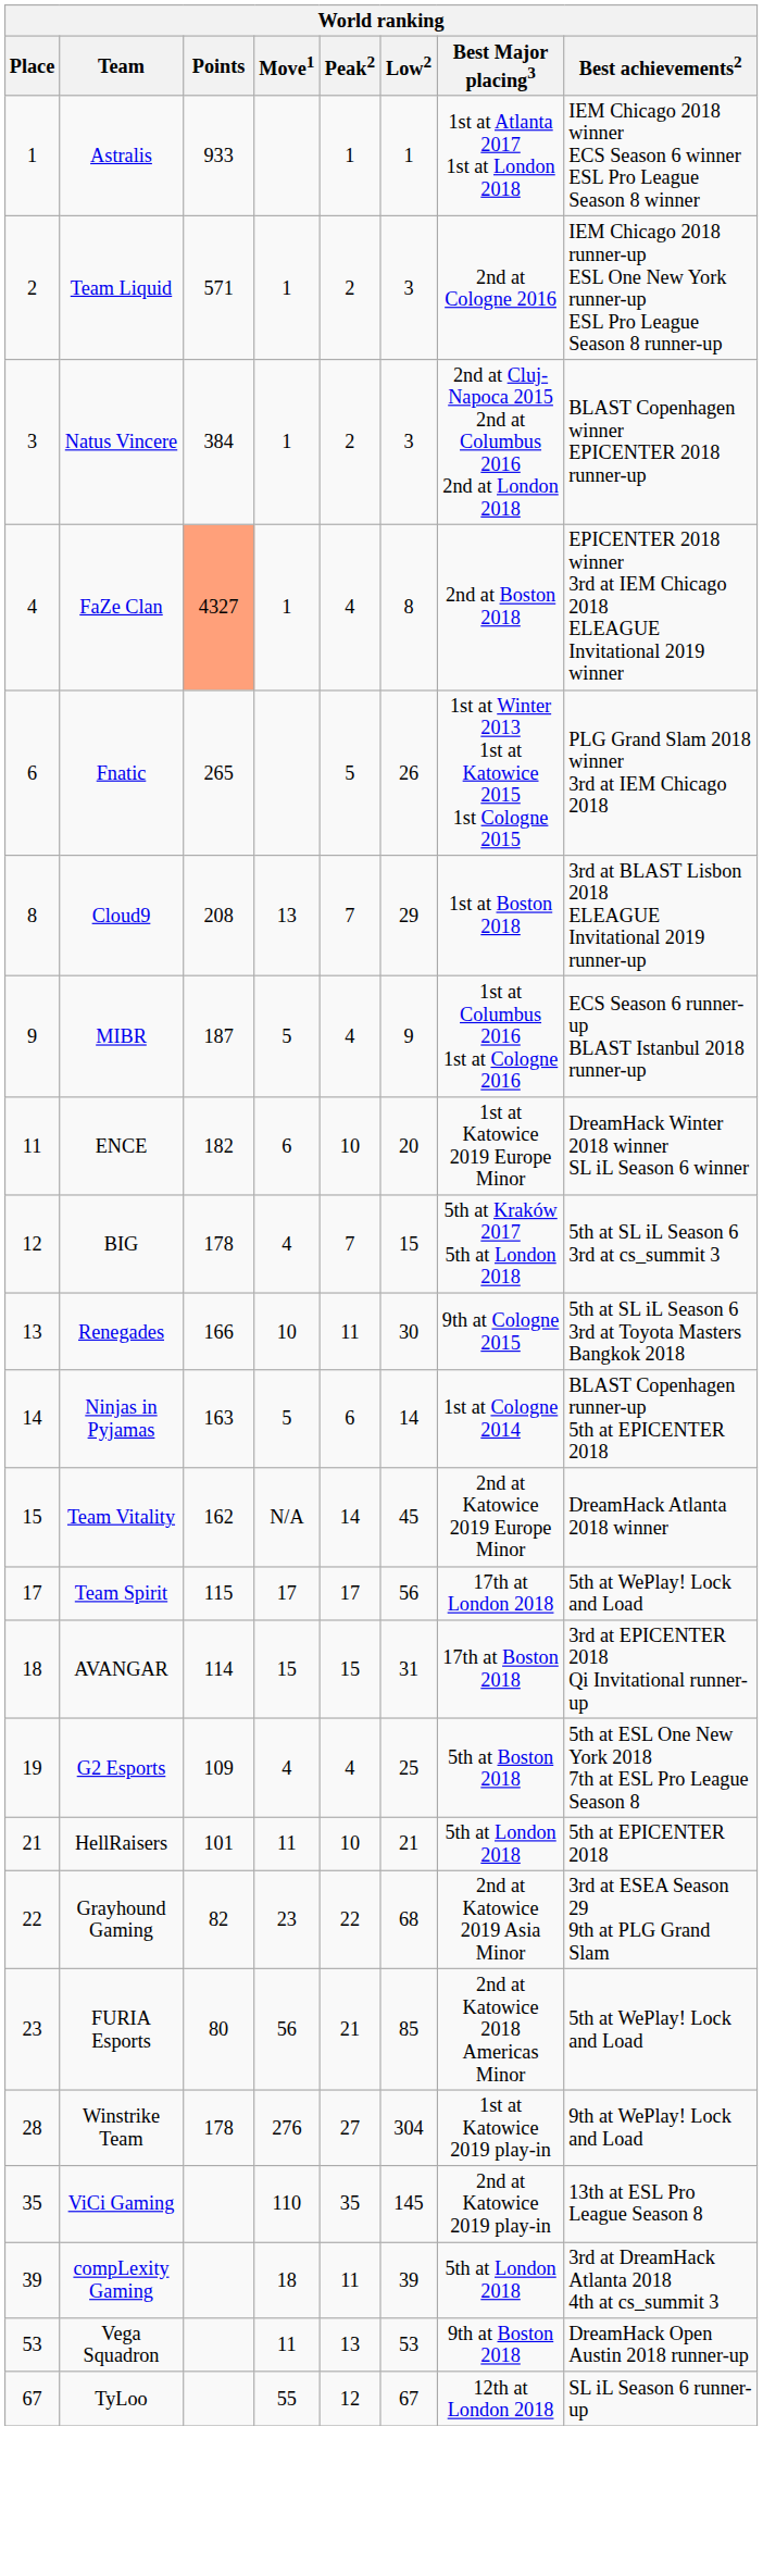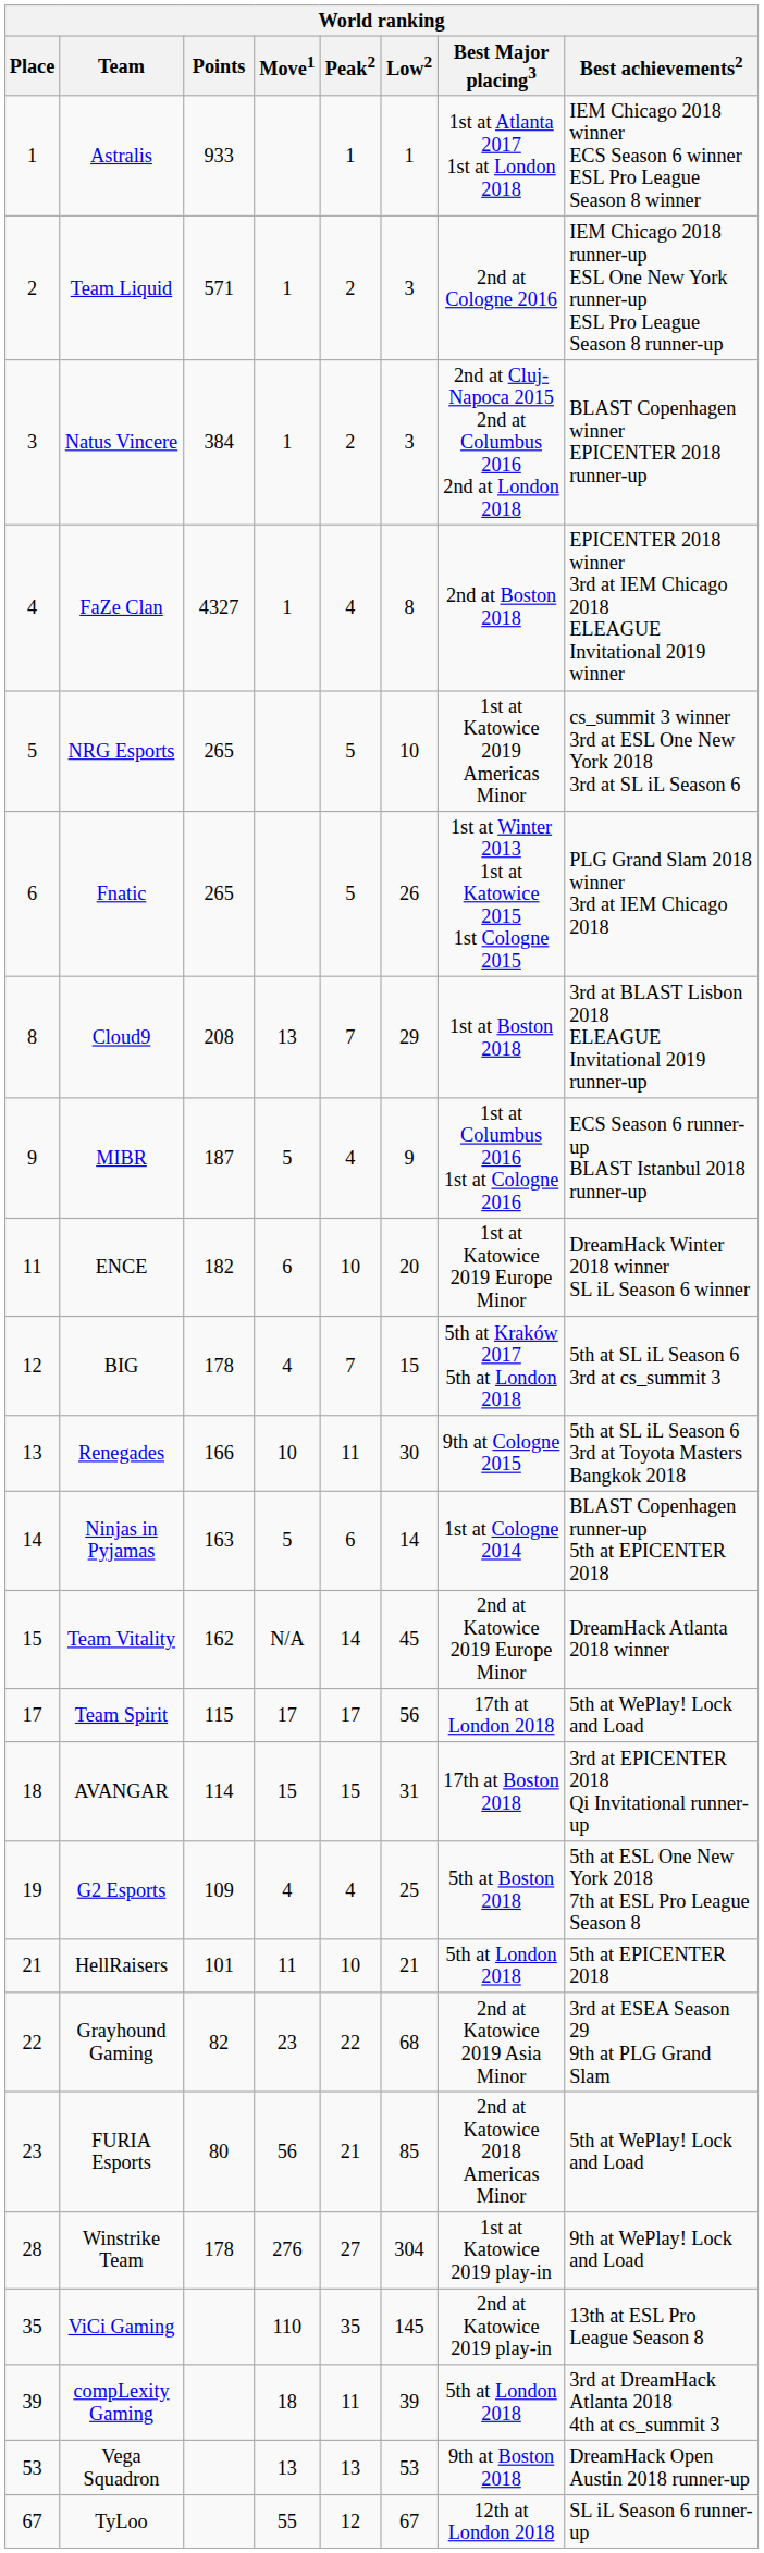FaZe Clan | Points: lightsalmon background -> no background
+ row: 5 | NRG Esports | 265 | 5 | 10 | 1st at Katowice 2019 Americas Minor | cs_summit 3 winner 3rd at ESL One New York 2018 3rd at SL iL Season 6
Vega Squadron | Move1: 11 -> 13
